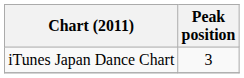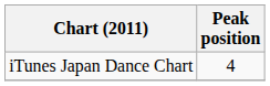iTunes Japan Dance Chart | Peak position: 3 -> 4
